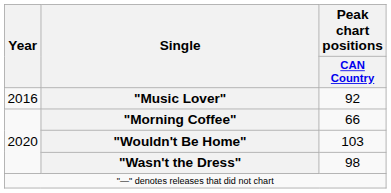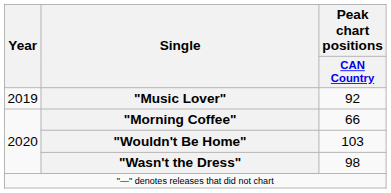"Music Lover" | Year: 2016 -> 2019
